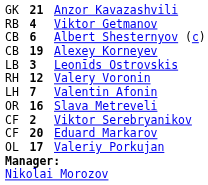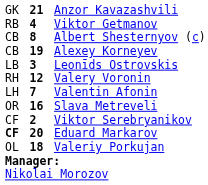Albert Shesternyov (c) | column 2: 6 -> 8
Eduard Markarov | column 1: normal -> bold
Valeriy Porkujan | column 2: 17 -> 18
